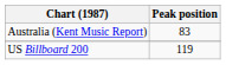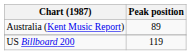Australia (Kent Music Report) | Peak position: 83 -> 89
